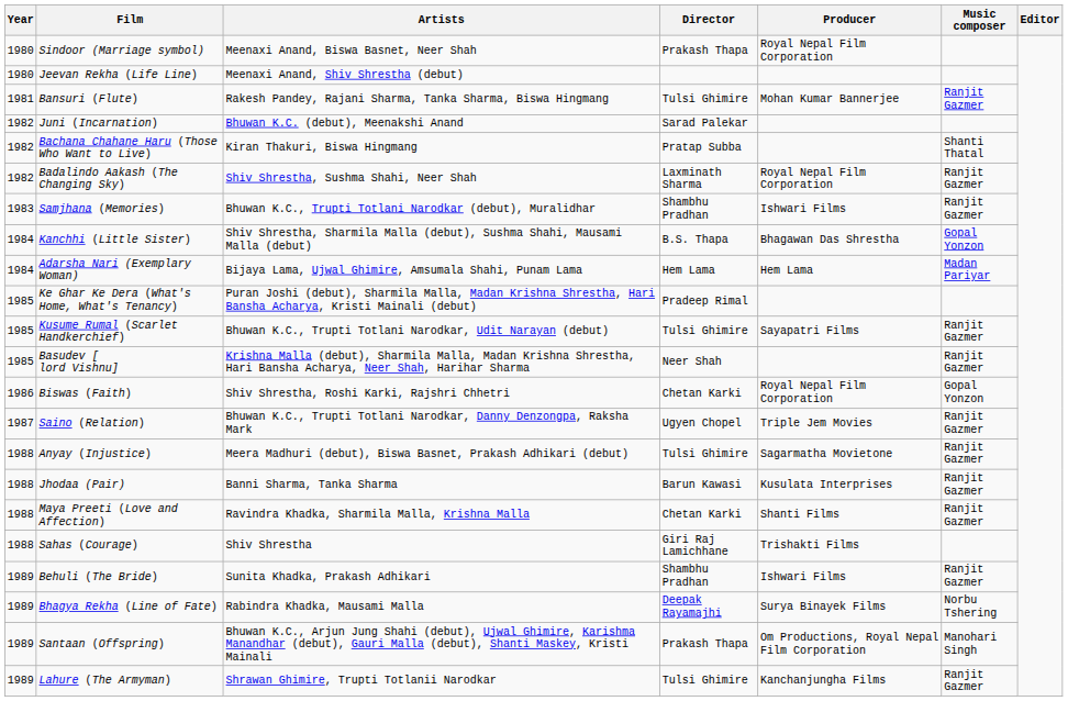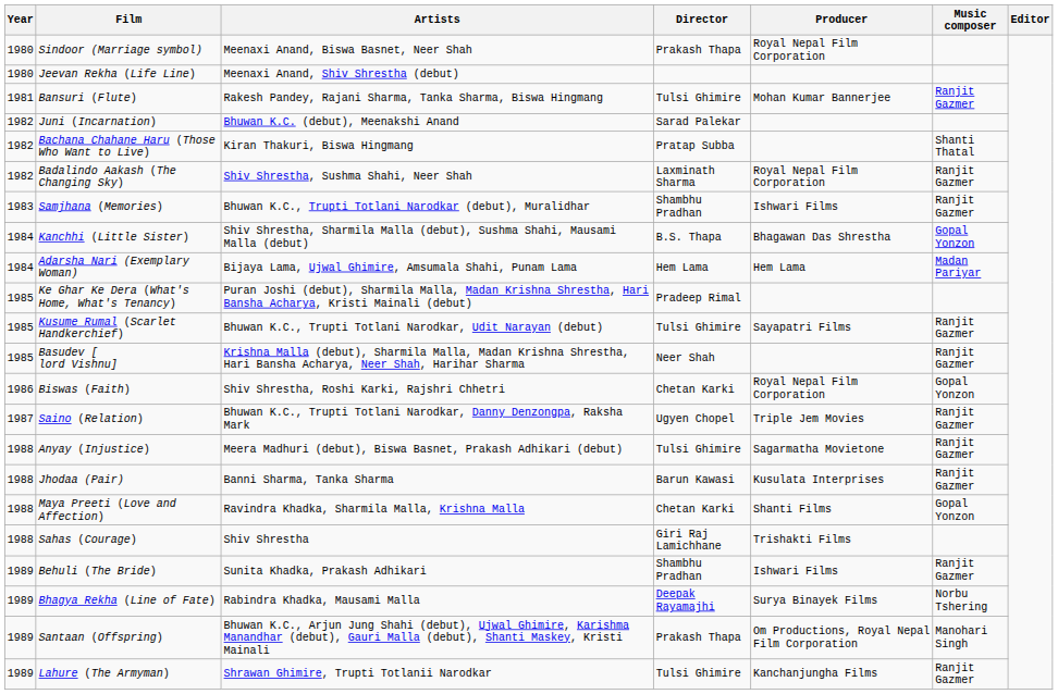Maya Preeti (Love and Affection) | Music composer: Ranjit Gazmer -> Gopal Yonzon
